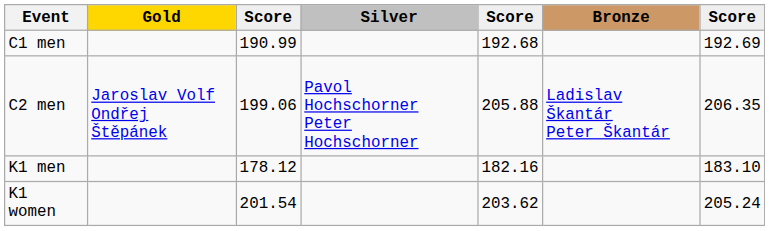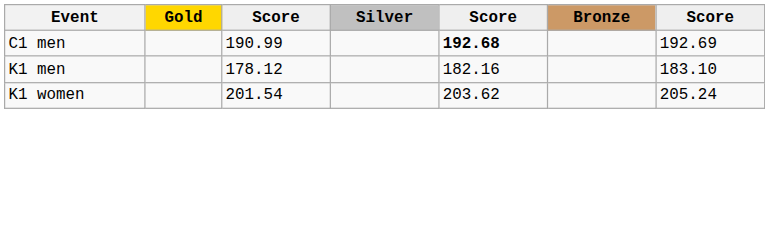C1 men | column 5: normal -> bold
- row: C2 men | Jaroslav Volf Ondřej Štěpánek | 199.06 | Pavol Hochschorner Peter Hochschorner | 205.88 | Ladislav Škantár Peter Škantár | 206.35
